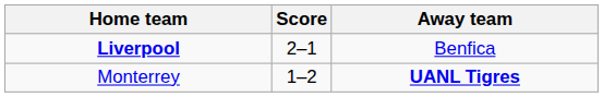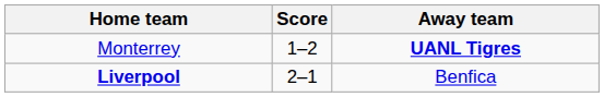rows swapped: Monterrey <-> Liverpool
